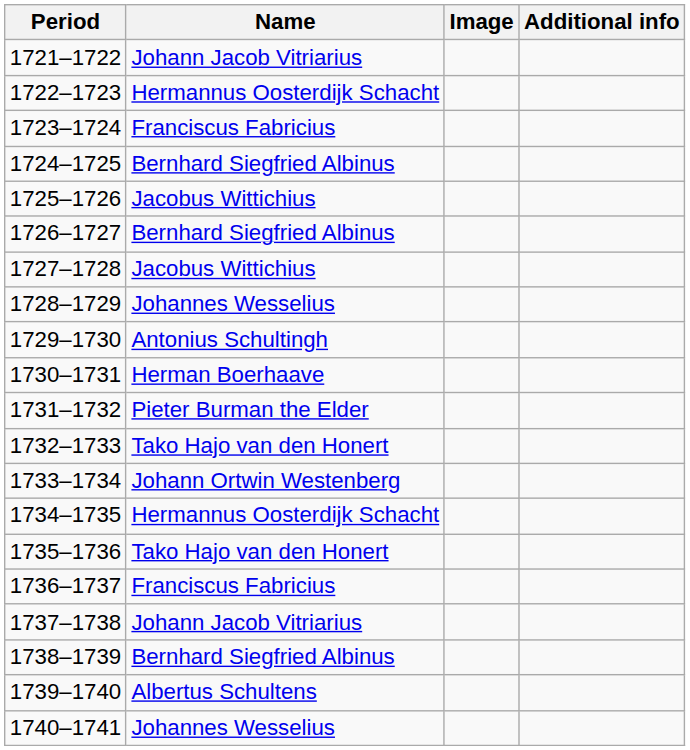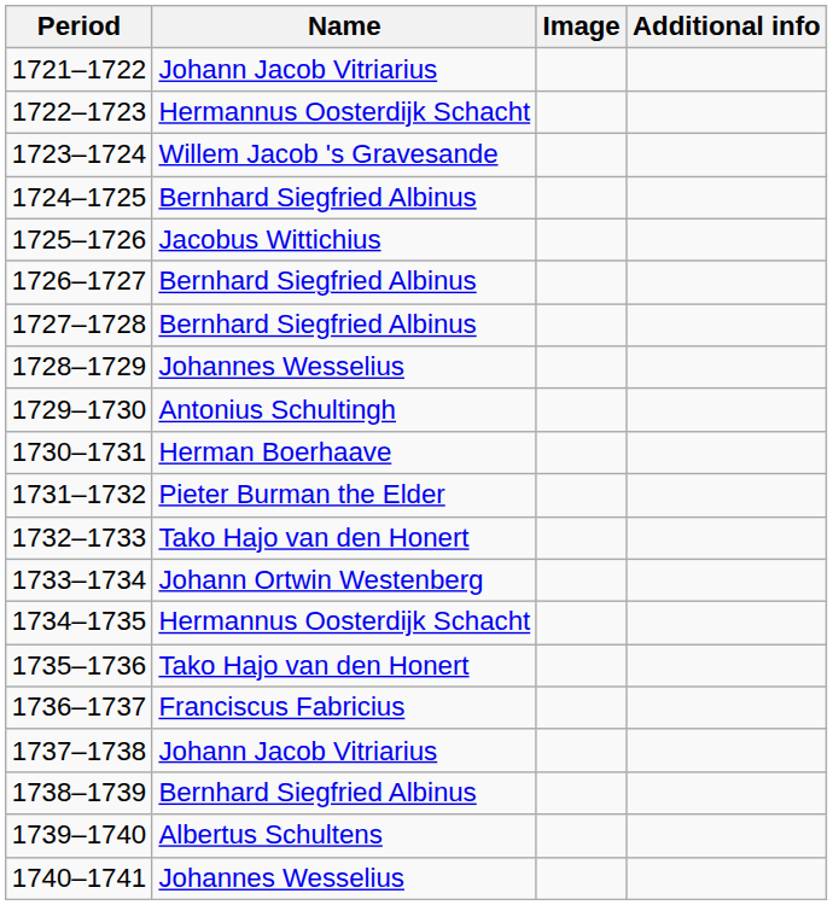1723–1724 | Name: Franciscus Fabricius -> Willem Jacob 's Gravesande
1727–1728 | Name: Jacobus Wittichius -> Bernhard Siegfried Albinus
